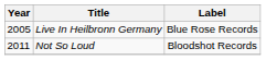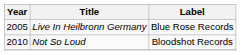Not So Loud | Year: 2011 -> 2010
